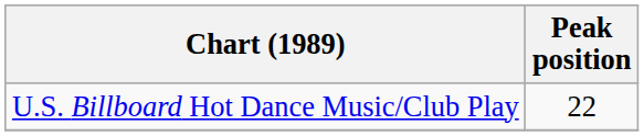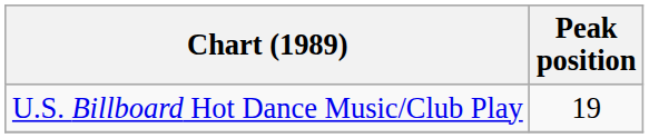U.S. Billboard Hot Dance Music/Club Play | Peak position: 22 -> 19
